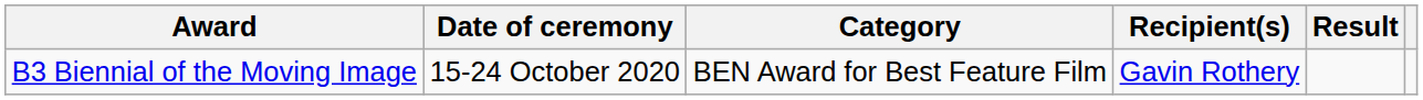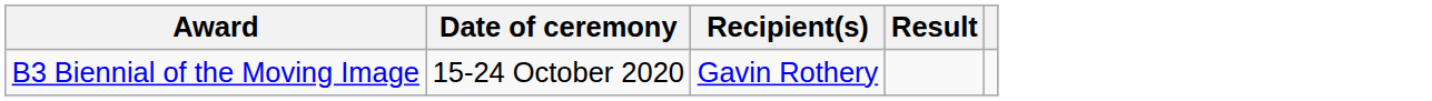- column: Category | BEN Award for Best Feature Film
